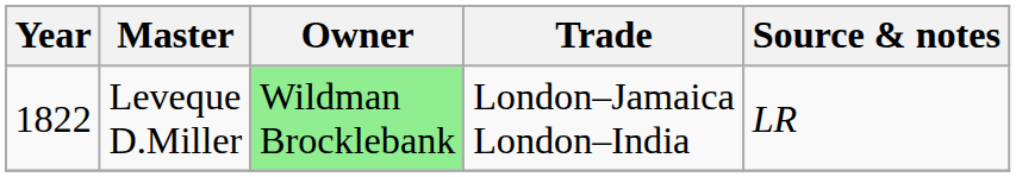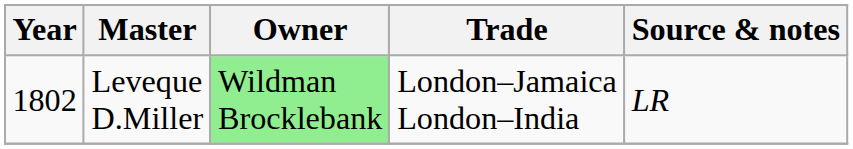Leveque D.Miller | Year: 1822 -> 1802
